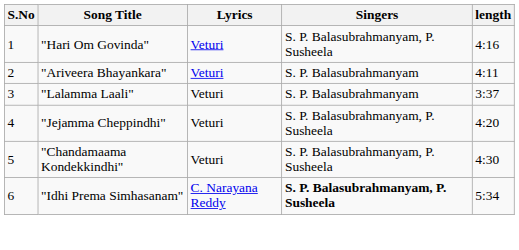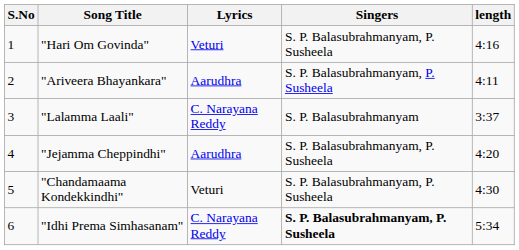"Ariveera Bhayankara" | Lyrics: Veturi -> Aarudhra
"Ariveera Bhayankara" | Singers: S. P. Balasubrahmanyam -> S. P. Balasubrahmanyam, P. Susheela
"Lalamma Laali" | Lyrics: Veturi -> C. Narayana Reddy
"Jejamma Cheppindhi" | Lyrics: Veturi -> Aarudhra
